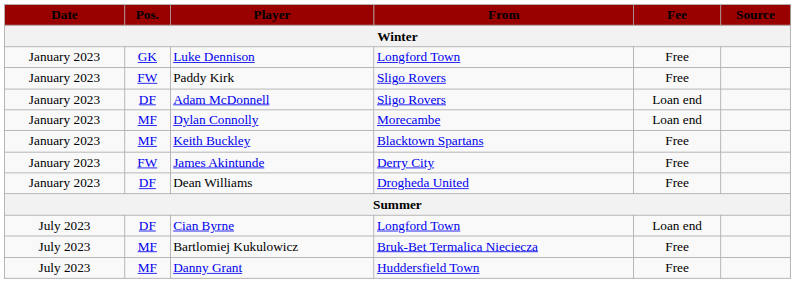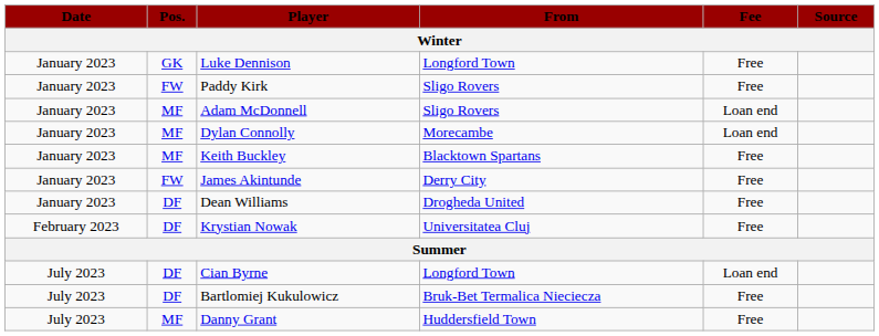Adam McDonnell | Pos.: DF -> MF
+ row: February 2023 | DF | Krystian Nowak | Universitatea Cluj | Free
Bartlomiej Kukulowicz | Pos.: MF -> DF
